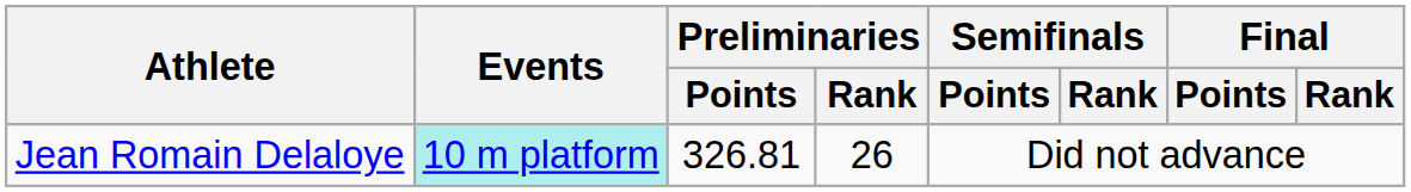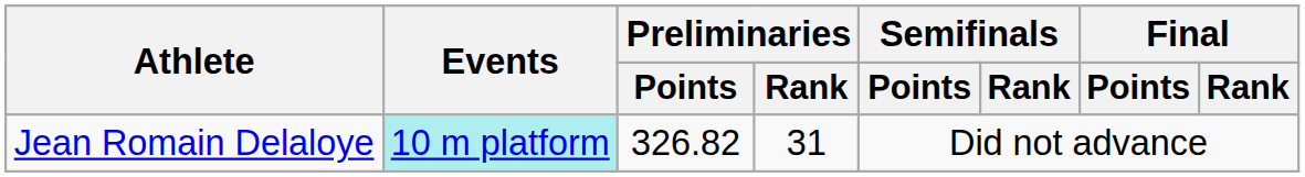Jean Romain Delaloye | Preliminaries / Points: 326.81 -> 326.82
Jean Romain Delaloye | Preliminaries / Rank: 26 -> 31
